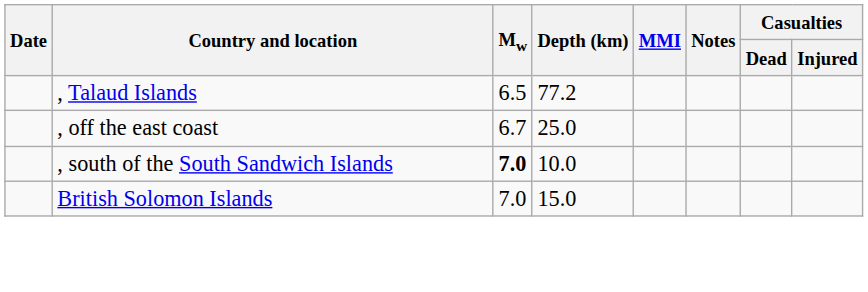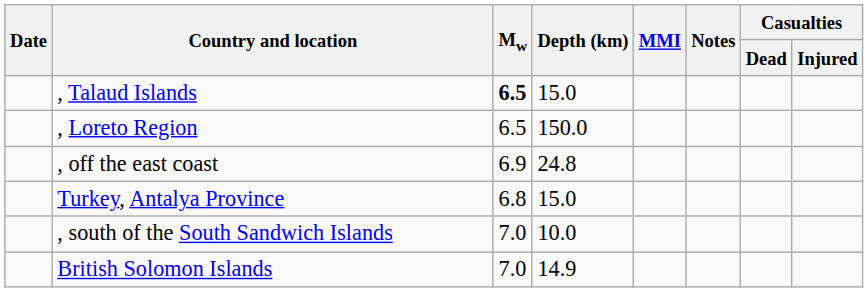, Talaud Islands | Mw: normal -> bold
, Talaud Islands | Depth (km): 77.2 -> 15.0
+ row: , Loreto Region | 6.5 | 150.0
, off the east coast | Mw: 6.7 -> 6.9
, off the east coast | Depth (km): 25.0 -> 24.8
+ row: Turkey, Antalya Province | 6.8 | 15.0
, south of the South Sandwich Islands | Mw: bold -> normal
British Solomon Islands | Depth (km): 15.0 -> 14.9
